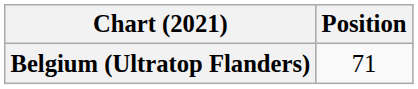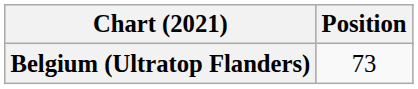Belgium (Ultratop Flanders) | Position: 71 -> 73
